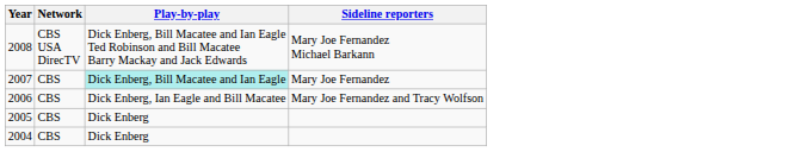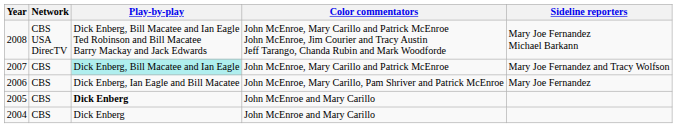+ column: Color commentators | John McEnroe, Mary Carillo and Patrick McEnroe John McEnroe, Jim Courier and Tracy Austin Jeff Tarango, Chanda Rubin and Mark Woodforde | John McEnroe, Mary Carillo and Patrick McEnroe | John McEnroe, Mary Carillo, Pam Shriver and Patrick McEnroe | John McEnroe and Mary Carillo | John McEnroe and Mary Carillo
2007 | Sideline reporters: Mary Joe Fernandez -> Mary Joe Fernandez and Tracy Wolfson
2006 | Sideline reporters: Mary Joe Fernandez and Tracy Wolfson -> Mary Joe Fernandez
2005 | Play-by-play: normal -> bold
